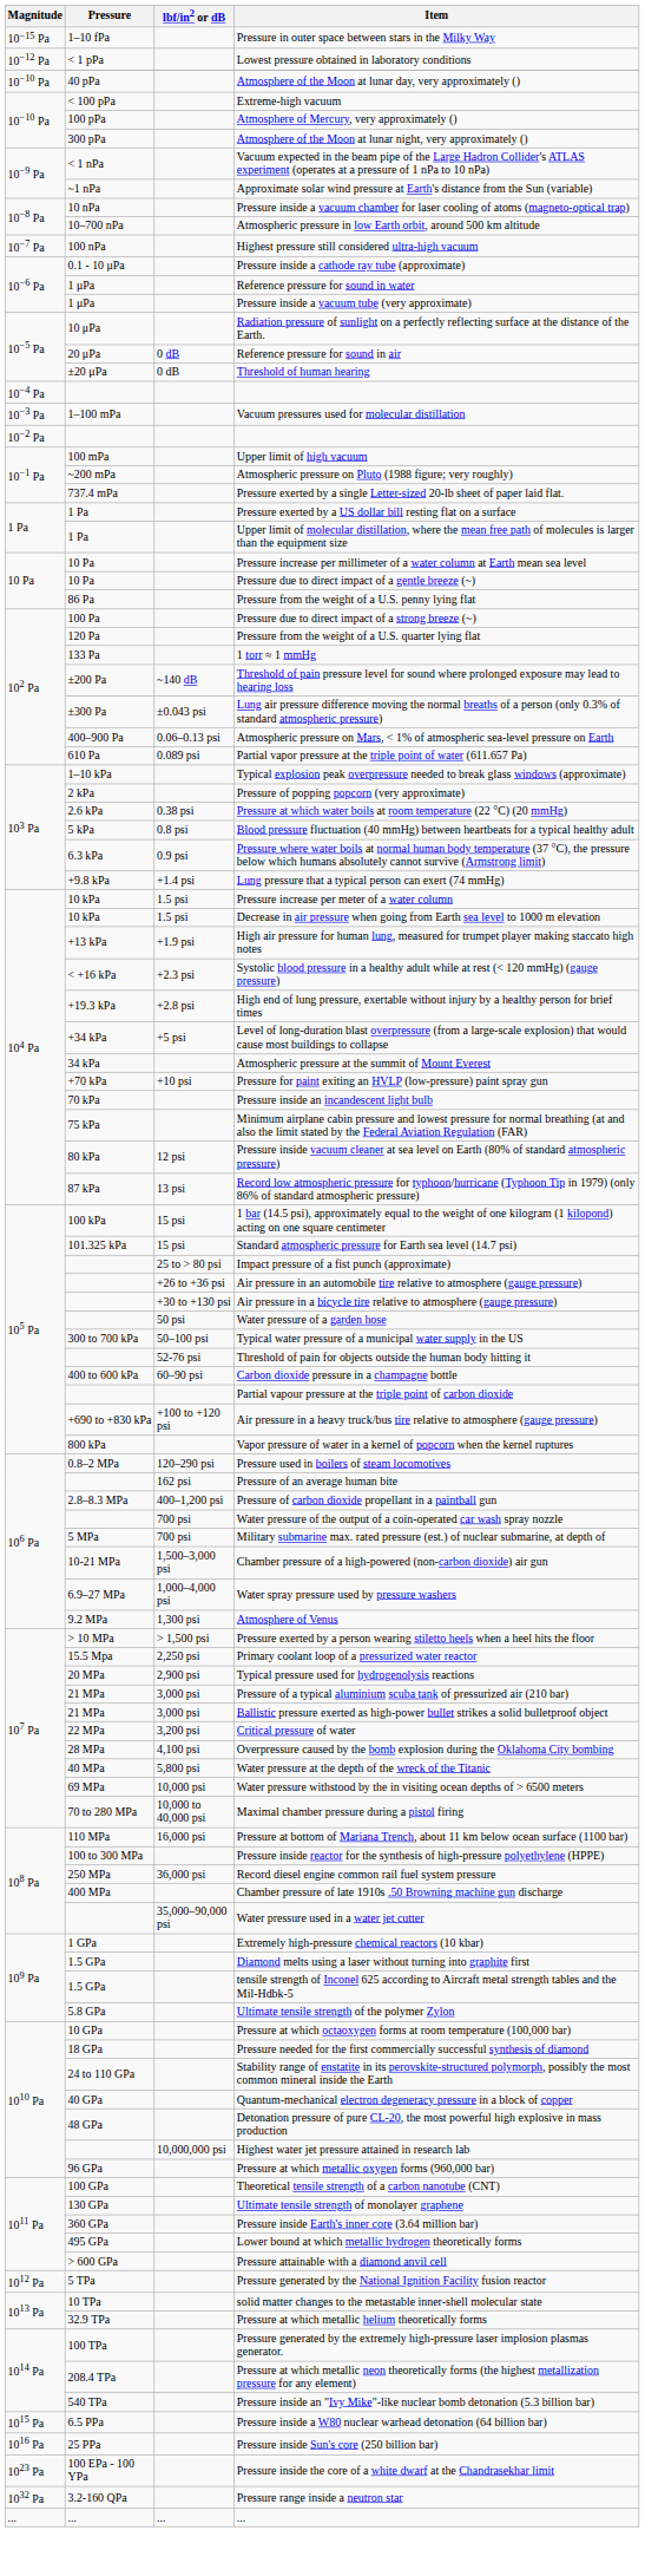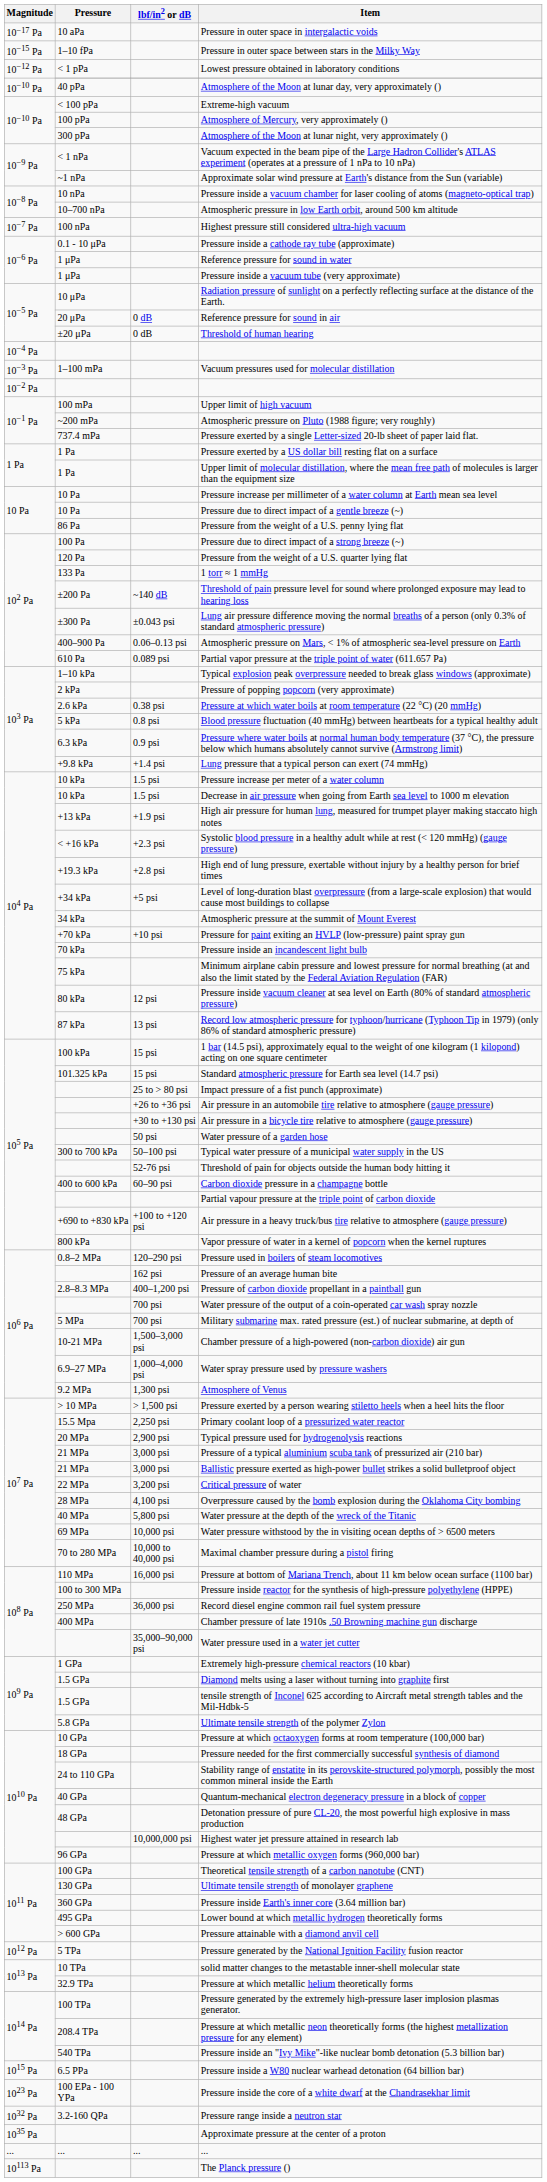+ row: 10−17 Pa | 10 aPa | Pressure in outer space in intergalactic voids
- row: 1016 Pa | 25 PPa | Pressure inside Sun's core (250 billion bar)
+ row: 1035 Pa | Approximate pressure at the center of a proton
+ row: 10113 Pa | The Planck pressure ()
